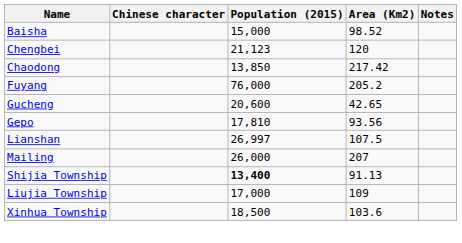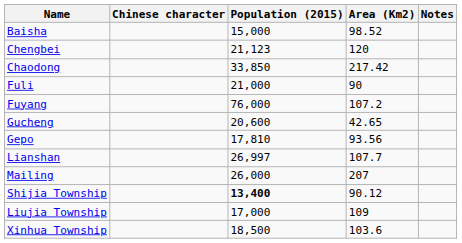Chaodong | Population (2015): 13,850 -> 33,850
+ row: Fuli | 21,000 | 90
Fuyang | Area (Km2): 205.2 -> 107.2
Lianshan | Area (Km2): 107.5 -> 107.7
Shijia Township | Area (Km2): 91.13 -> 90.12
